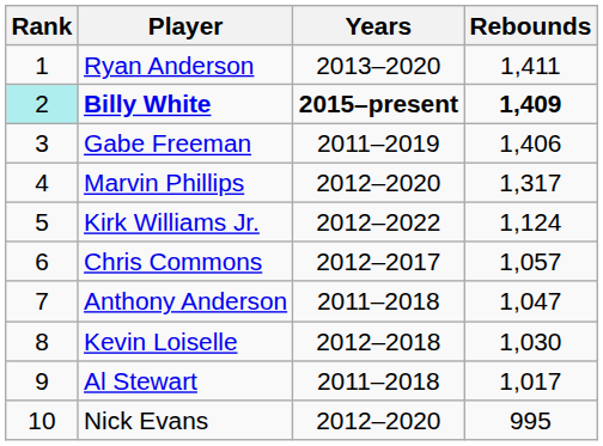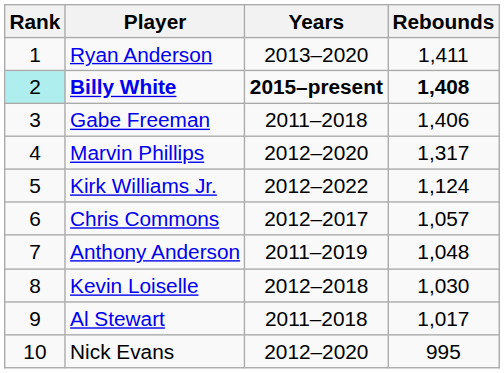Billy White | Rebounds: 1,409 -> 1,408
Gabe Freeman | Years: 2011–2019 -> 2011–2018
Anthony Anderson | Years: 2011–2018 -> 2011–2019
Anthony Anderson | Rebounds: 1,047 -> 1,048
